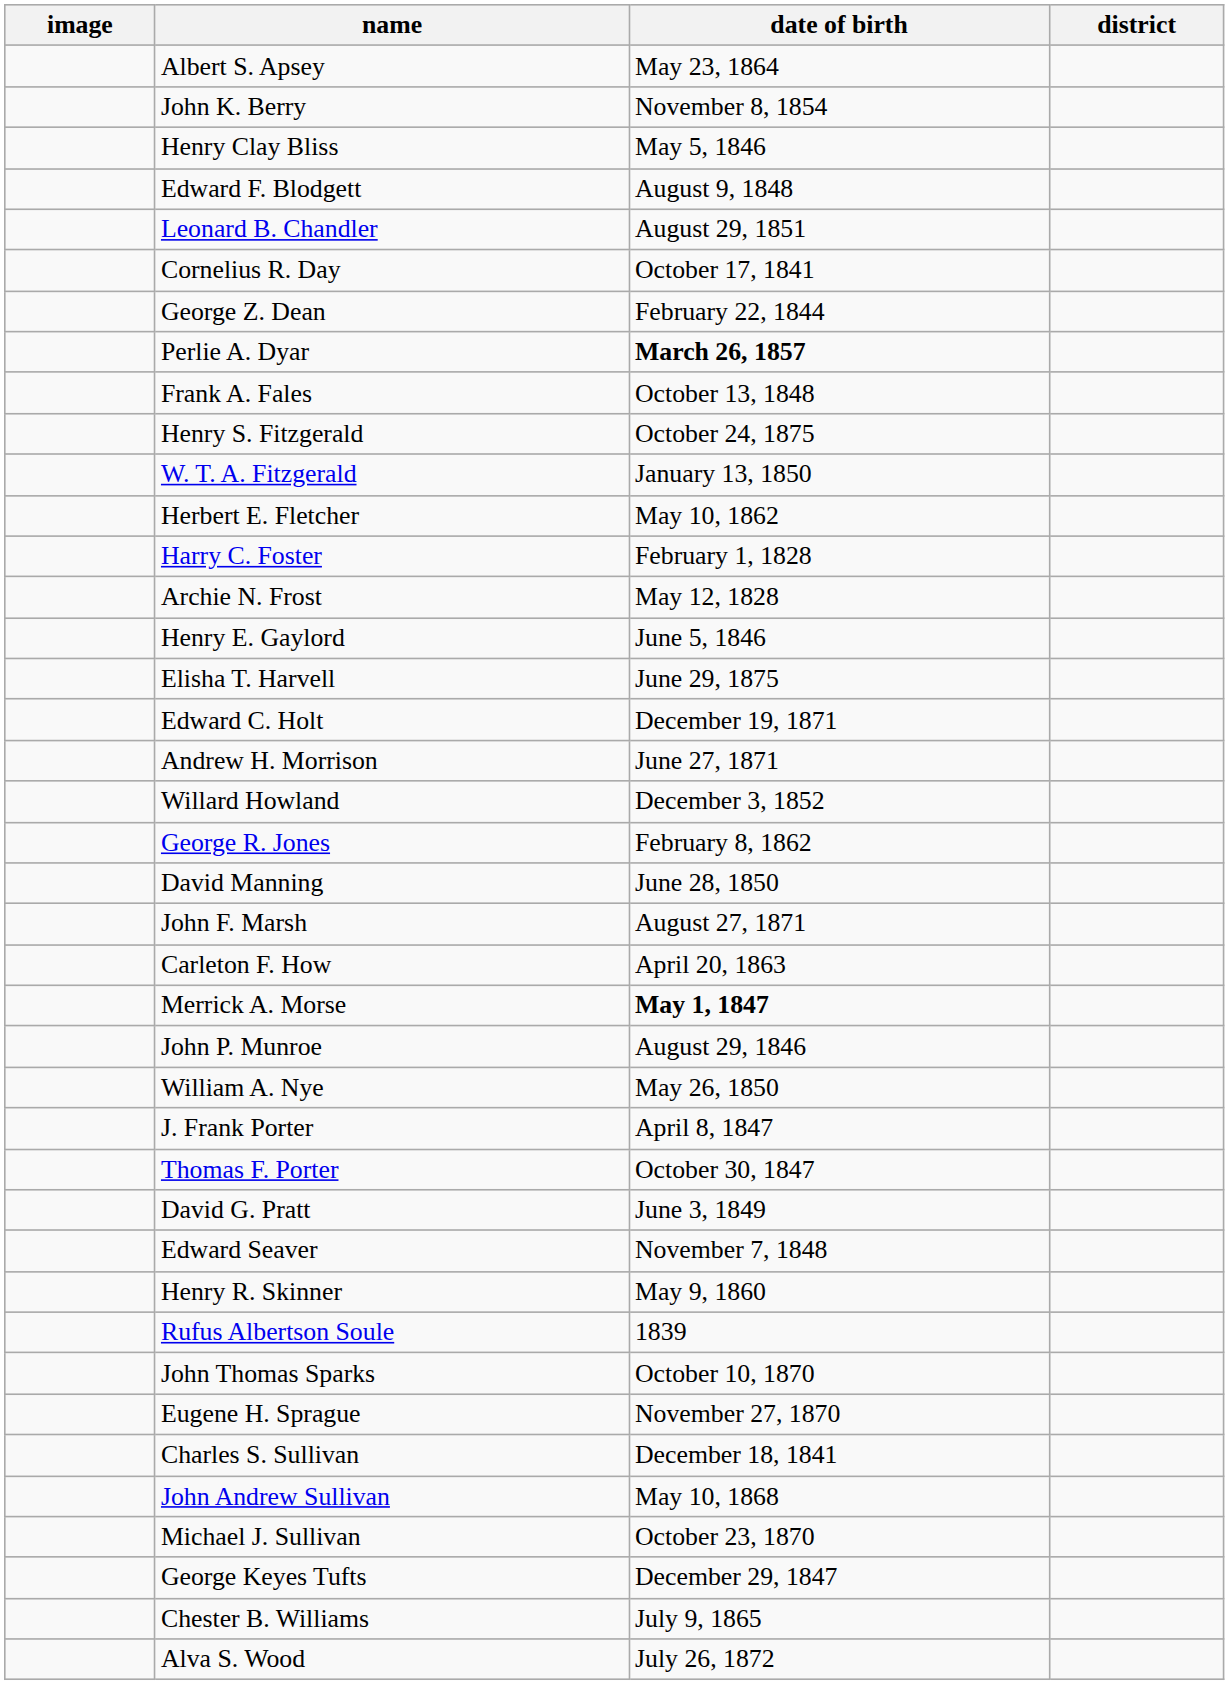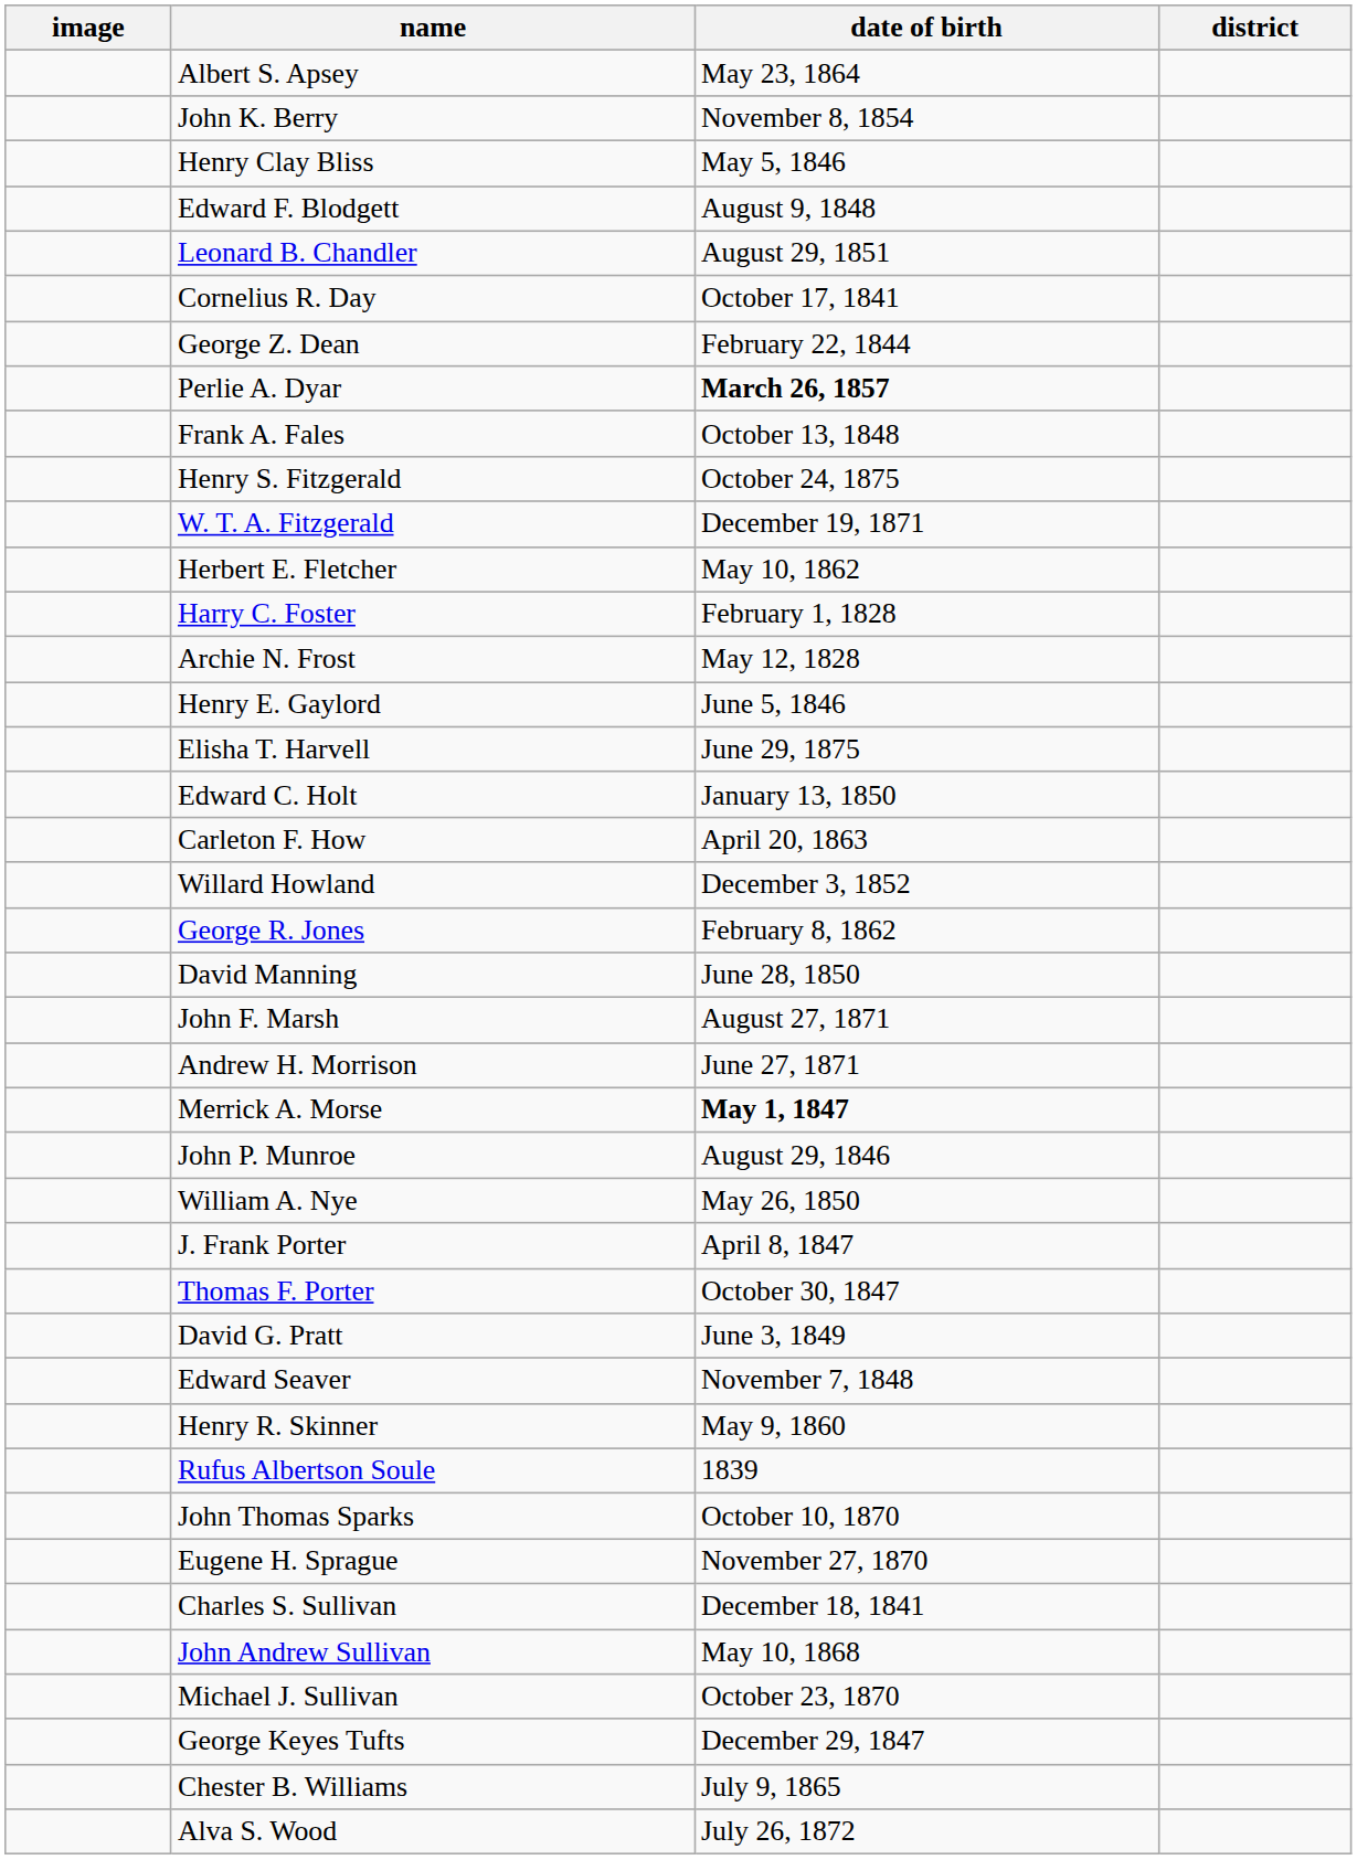W. T. A. Fitzgerald | date of birth: January 13, 1850 -> December 19, 1871
Edward C. Holt | date of birth: December 19, 1871 -> January 13, 1850
rows swapped: Carleton F. How <-> Andrew H. Morrison
